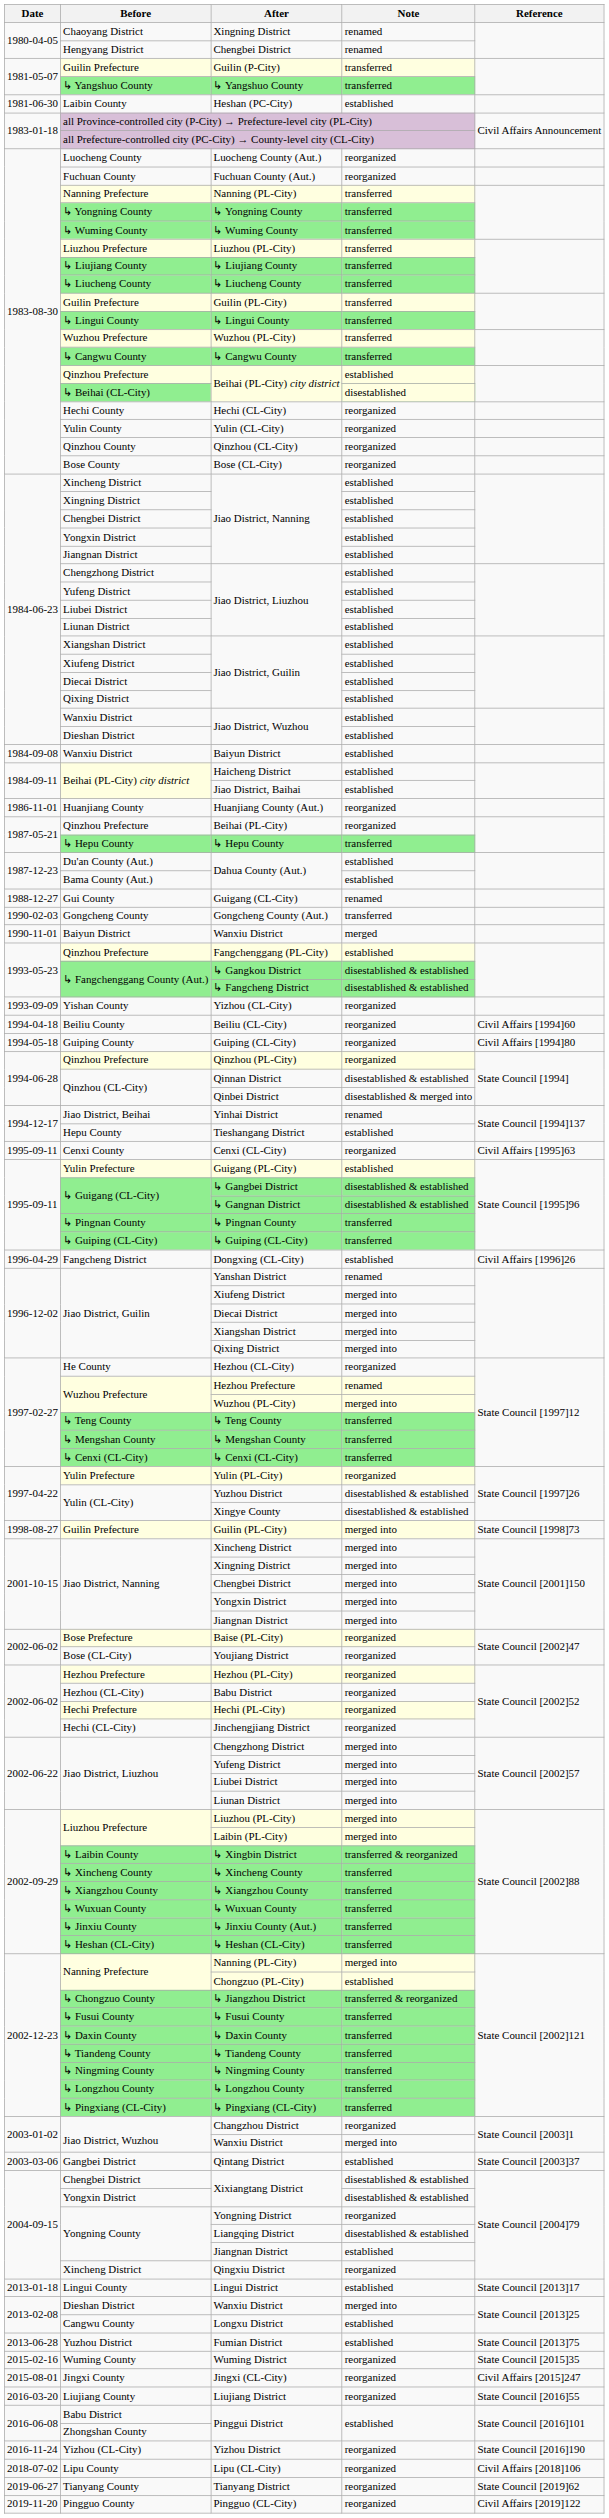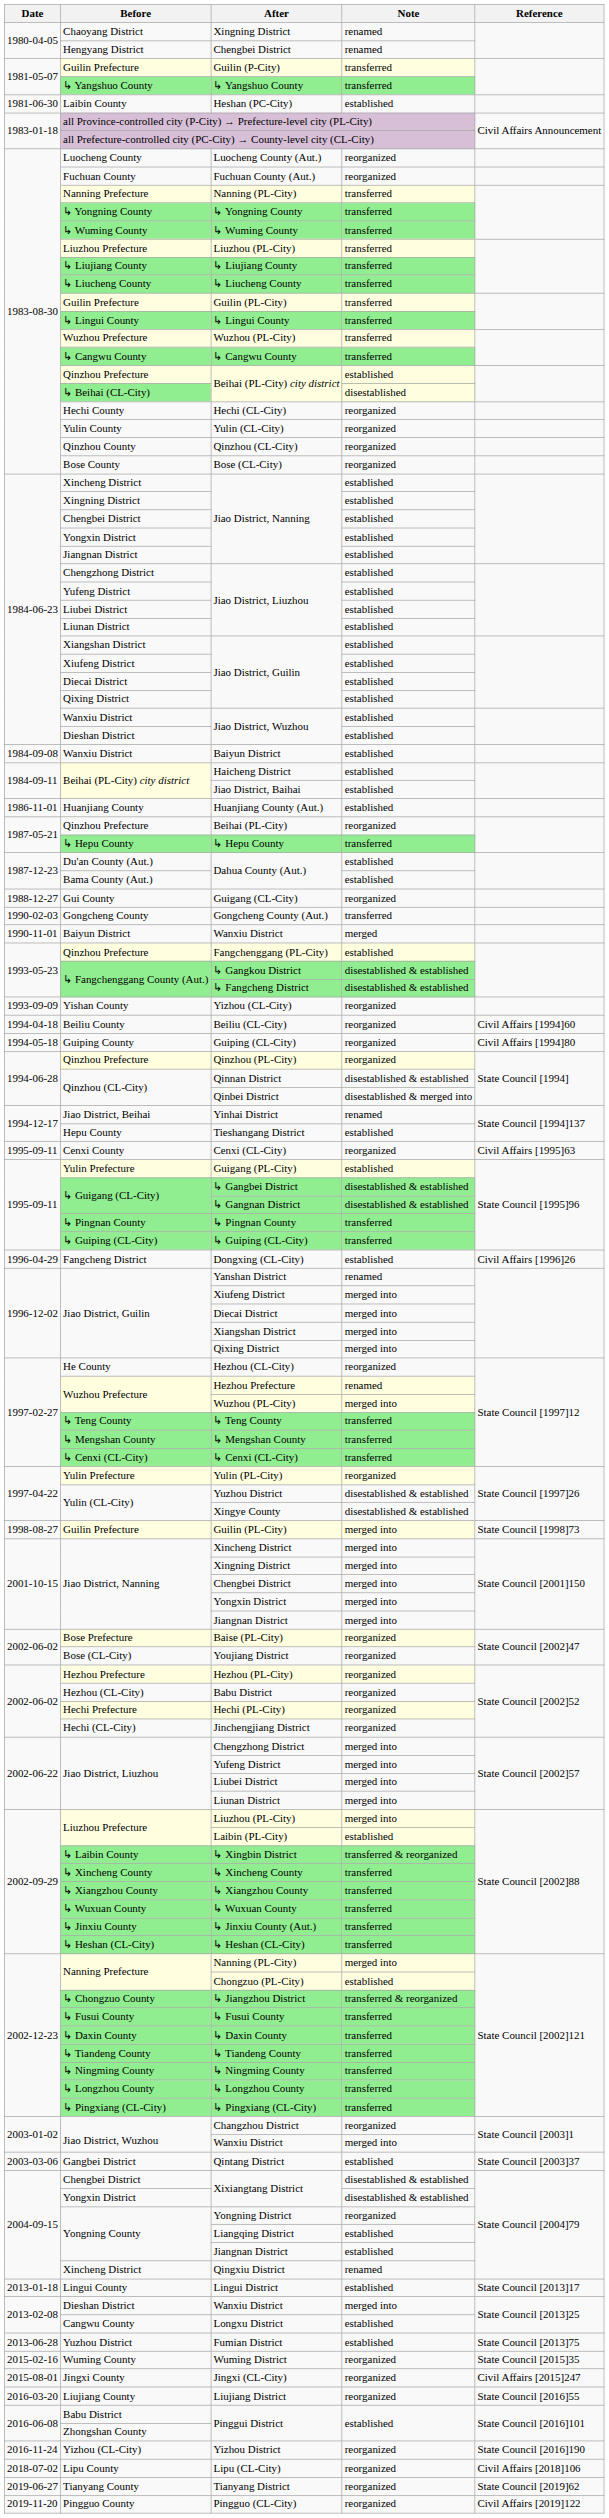Huanjiang County (Aut.) | Note: reorganized -> established
Guigang (CL-City) | Note: renamed -> reorganized
Laibin (PL-City) | Note: merged into -> established
Liangqing District | Note: disestablished & established -> established
Qingxiu District | Note: reorganized -> renamed
